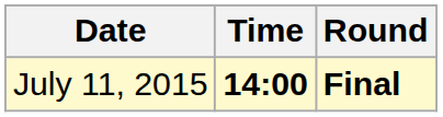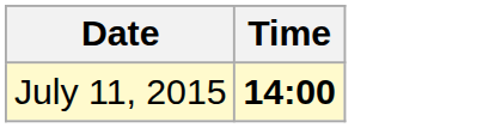- column: Round | Final
